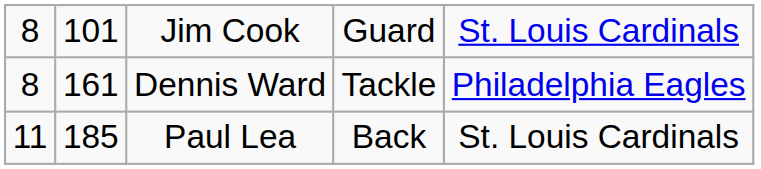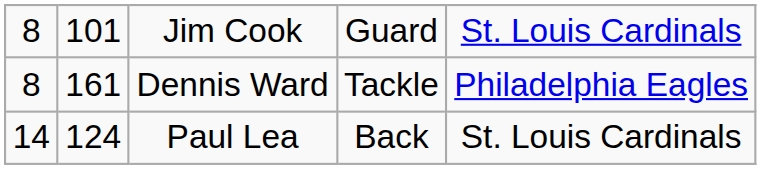Paul Lea | column 1: 11 -> 14
Paul Lea | column 2: 185 -> 124
